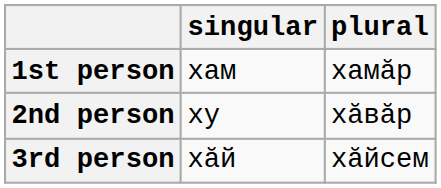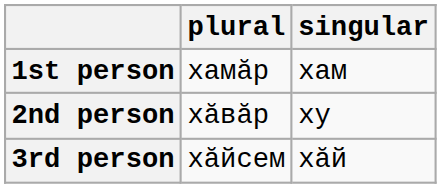columns swapped: singular <-> plural
